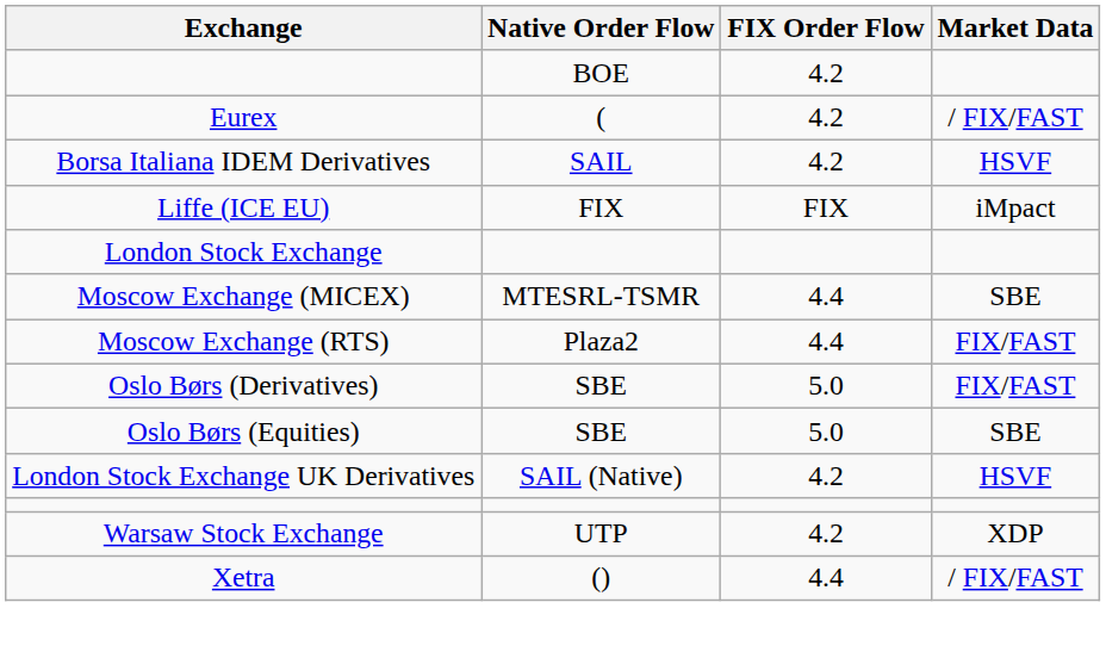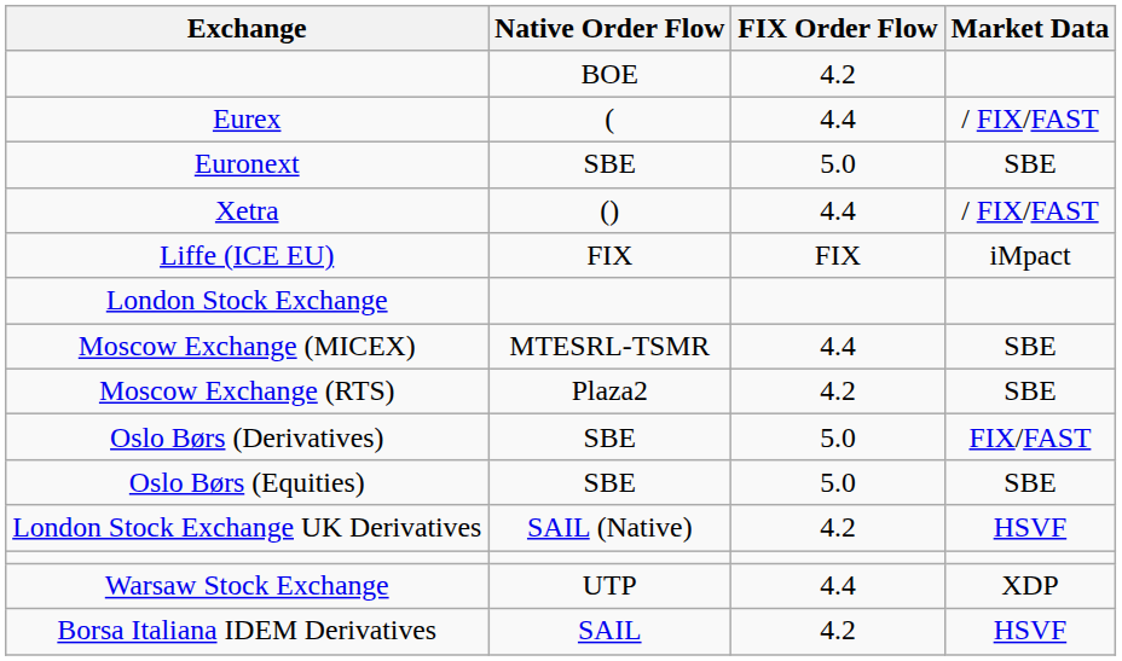Eurex | FIX Order Flow: 4.2 -> 4.4
+ row: Euronext | SBE | 5.0 | SBE
rows swapped: Borsa Italiana IDEM Derivatives <-> Xetra
Moscow Exchange (RTS) | FIX Order Flow: 4.4 -> 4.2
Moscow Exchange (RTS) | Market Data: FIX/FAST -> SBE
Warsaw Stock Exchange | FIX Order Flow: 4.2 -> 4.4
